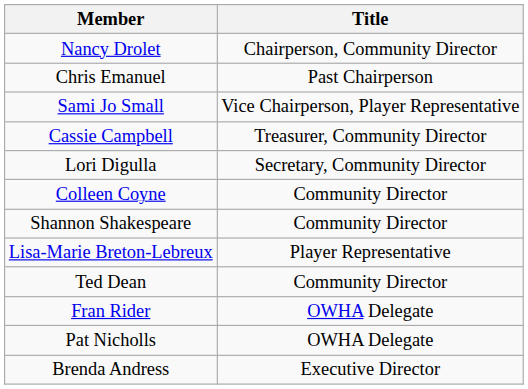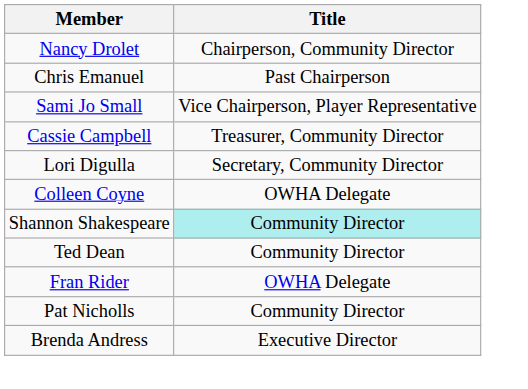Colleen Coyne | Title: Community Director -> OWHA Delegate
Shannon Shakespeare | Title: no background -> paleturquoise background
- row: Lisa-Marie Breton-Lebreux | Player Representative
Pat Nicholls | Title: OWHA Delegate -> Community Director
